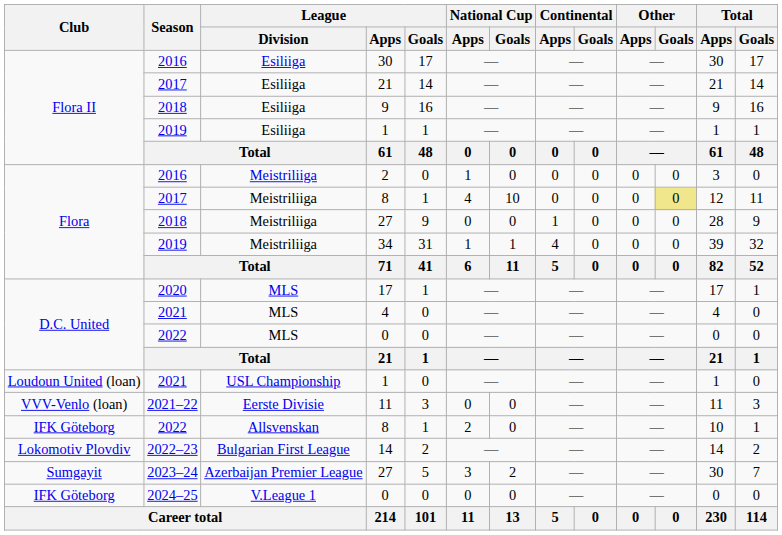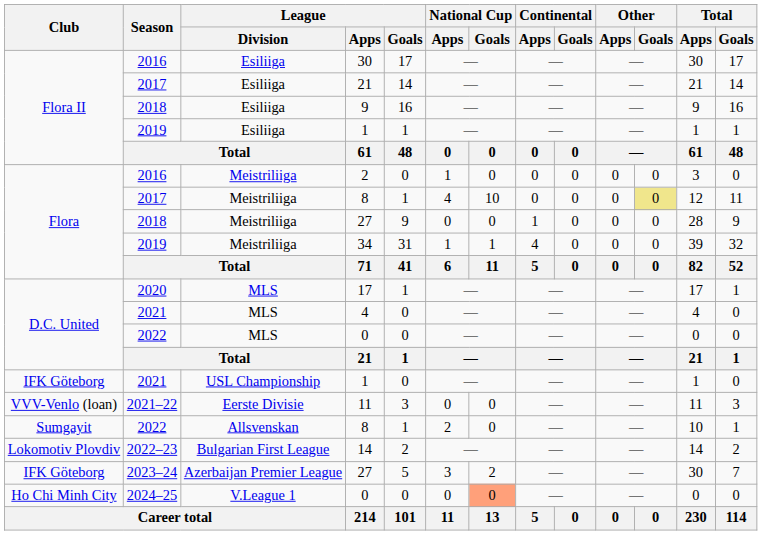2021 / 1 | Club: Loudoun United (loan) -> IFK Göteborg
2022 / 8 | Club: IFK Göteborg -> Sumgayit
2023–24 / 27 | Club: Sumgayit -> IFK Göteborg
2024–25 / 0 | Club: IFK Göteborg -> Ho Chi Minh City
2024–25 / 0 | National Cup / Goals: no background -> lightsalmon background
